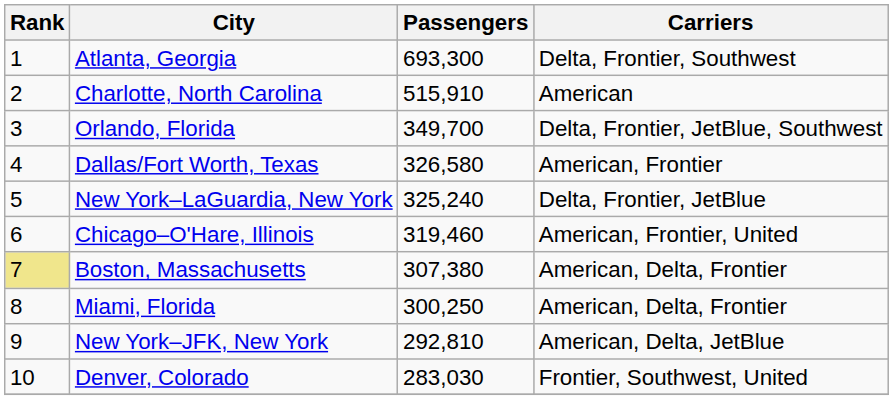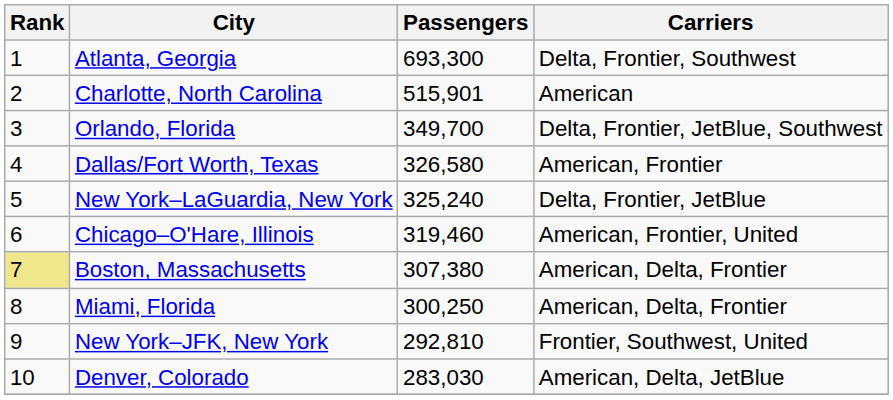Charlotte, North Carolina | Passengers: 515,910 -> 515,901
New York–JFK, New York | Carriers: American, Delta, JetBlue -> Frontier, Southwest, United
Denver, Colorado | Carriers: Frontier, Southwest, United -> American, Delta, JetBlue
